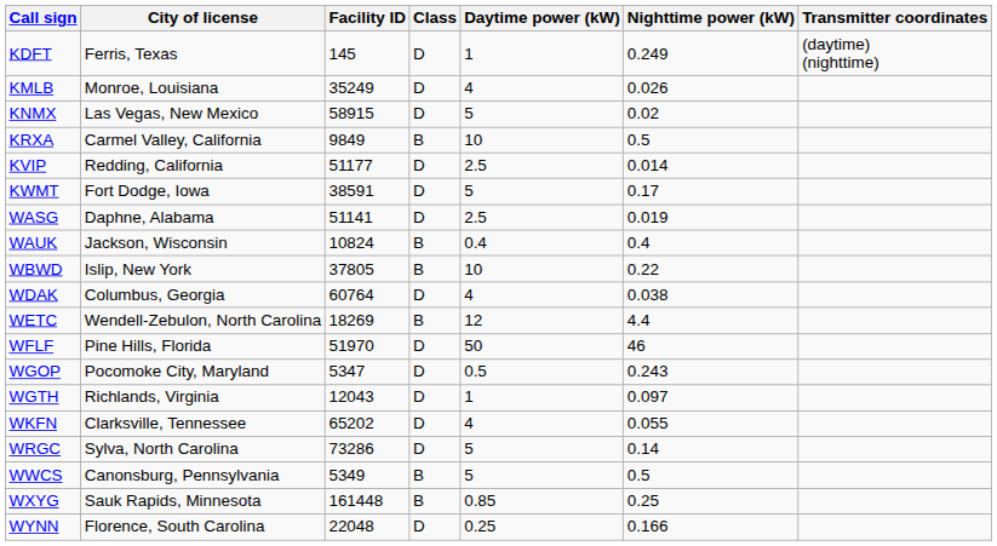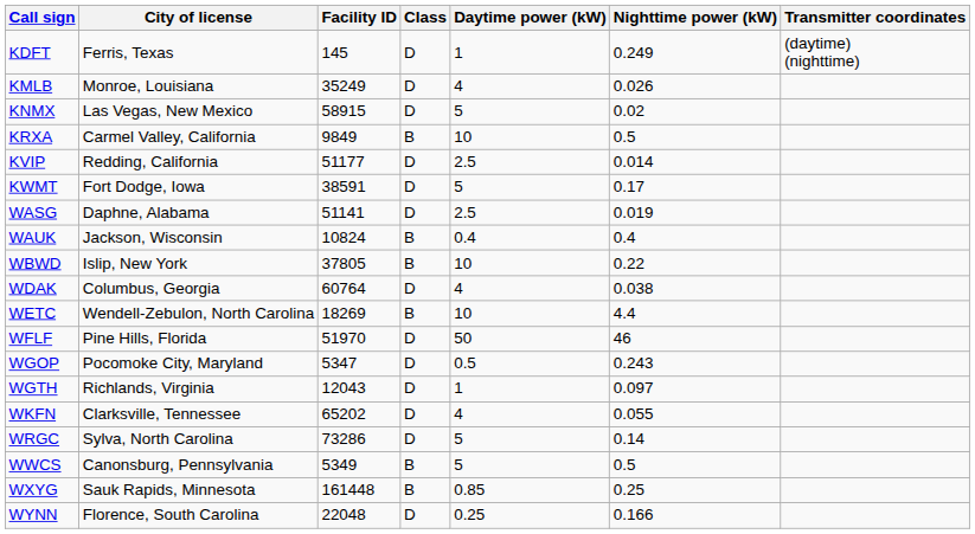WETC | Daytime power (kW): 12 -> 10
